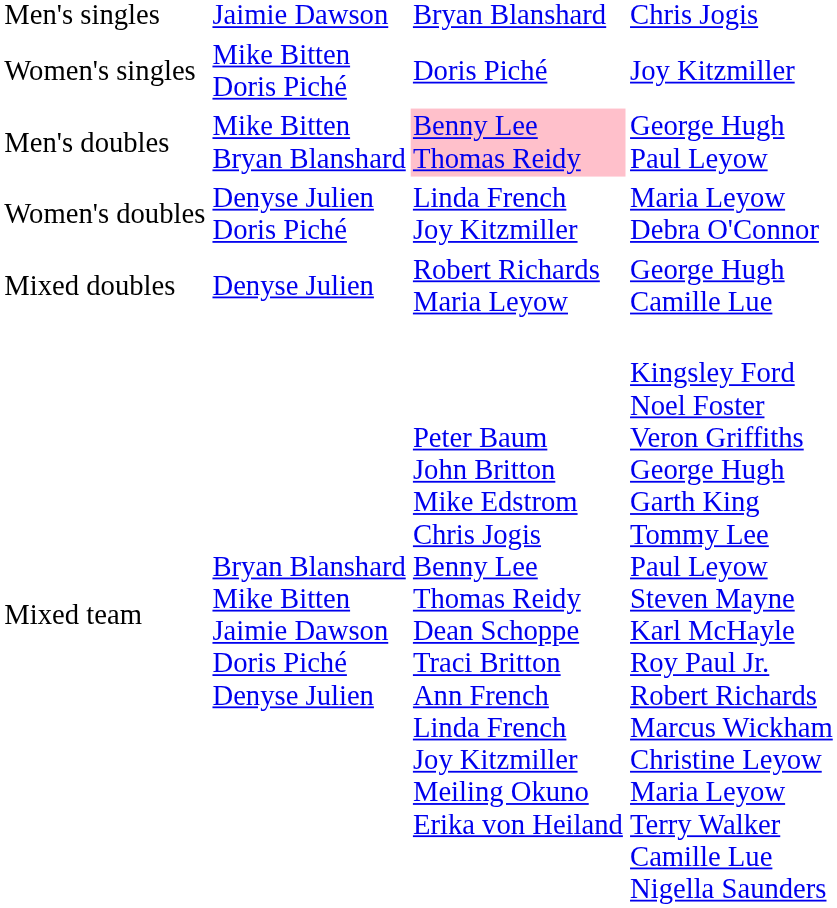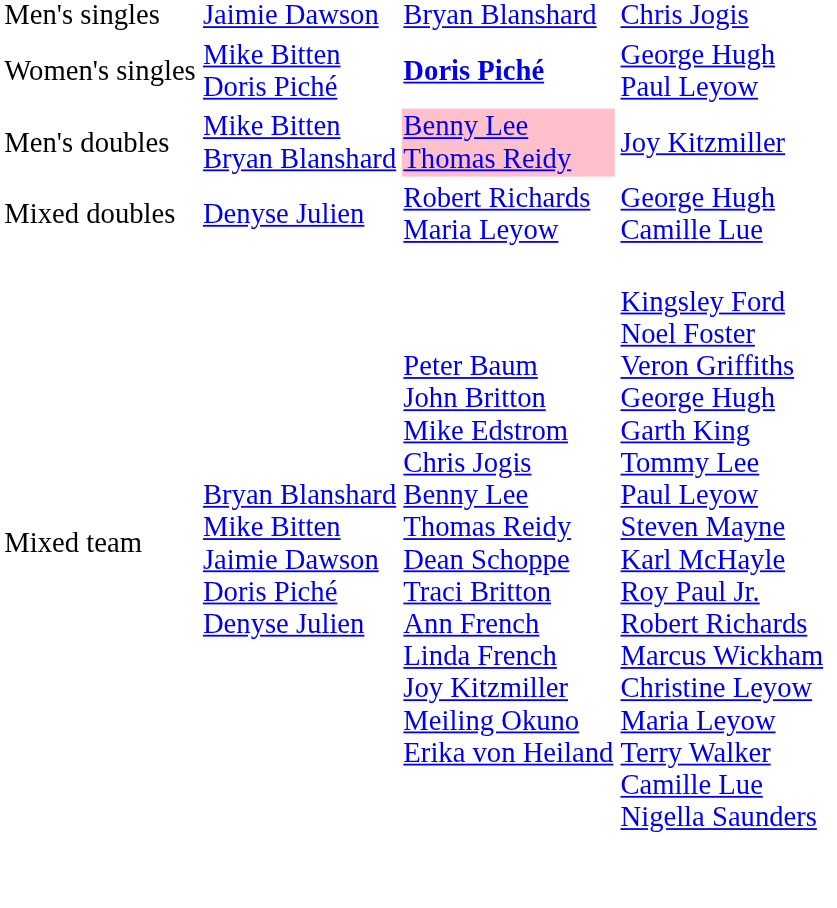Women's singles | column 3: normal -> bold
Women's singles | column 4: Joy Kitzmiller -> George Hugh Paul Leyow
Men's doubles | column 4: George Hugh Paul Leyow -> Joy Kitzmiller
- row: Women's doubles | Denyse Julien Doris Piché | Linda French Joy Kitzmiller | Maria Leyow Debra O'Connor
